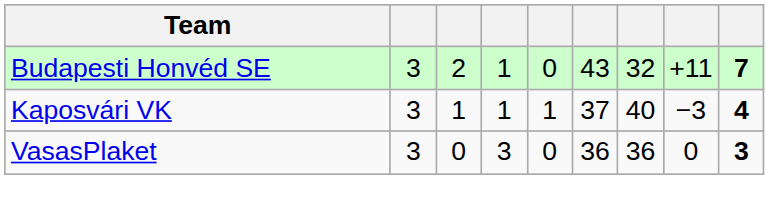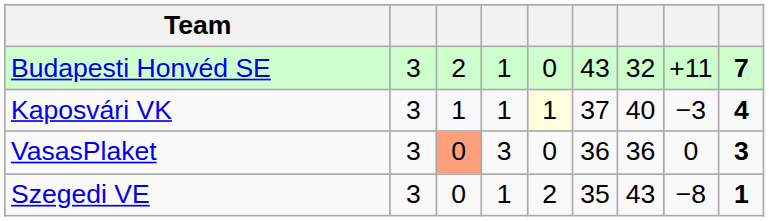Kaposvári VK | column 5: no background -> lightyellow background
VasasPlaket | column 3: no background -> lightsalmon background
+ row: Szegedi VE | 3 | 0 | 1 | 2 | 35 | 43 | −8 | 1
